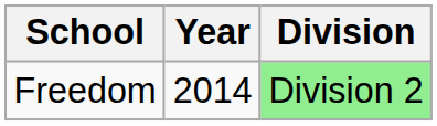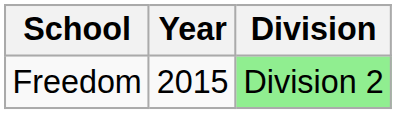Freedom | Year: 2014 -> 2015
